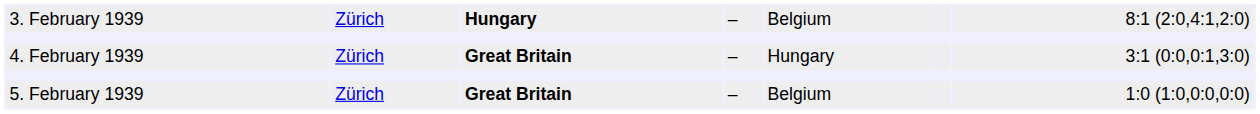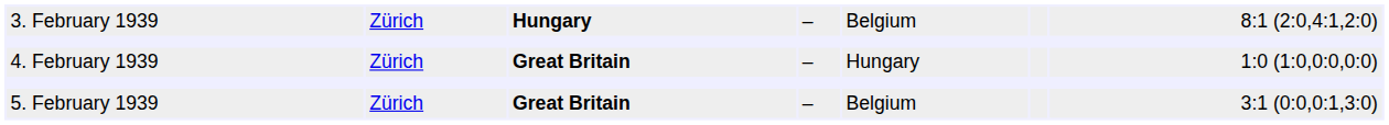4. February 1939 | column 7: 3:1 (0:0,0:1,3:0) -> 1:0 (1:0,0:0,0:0)
5. February 1939 | column 7: 1:0 (1:0,0:0,0:0) -> 3:1 (0:0,0:1,3:0)
